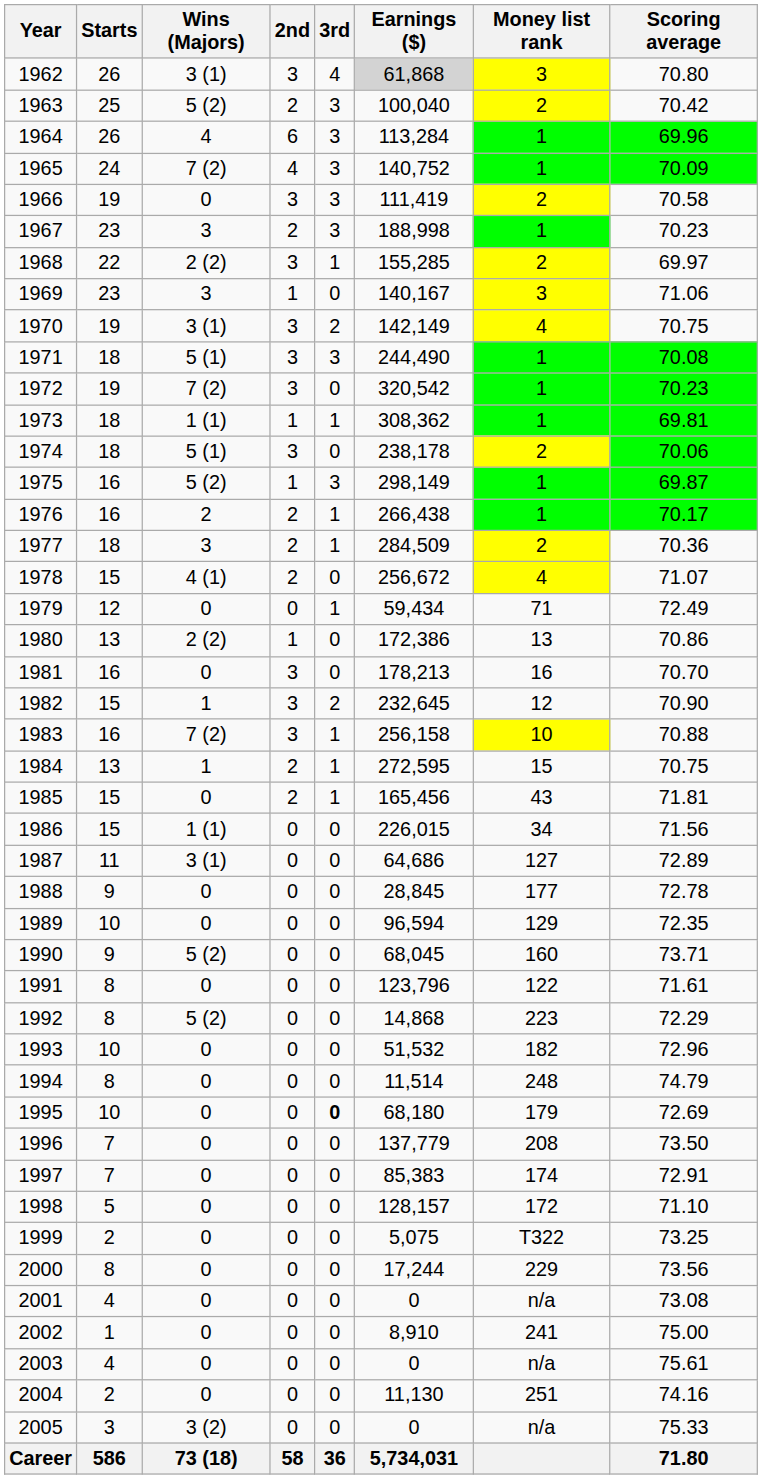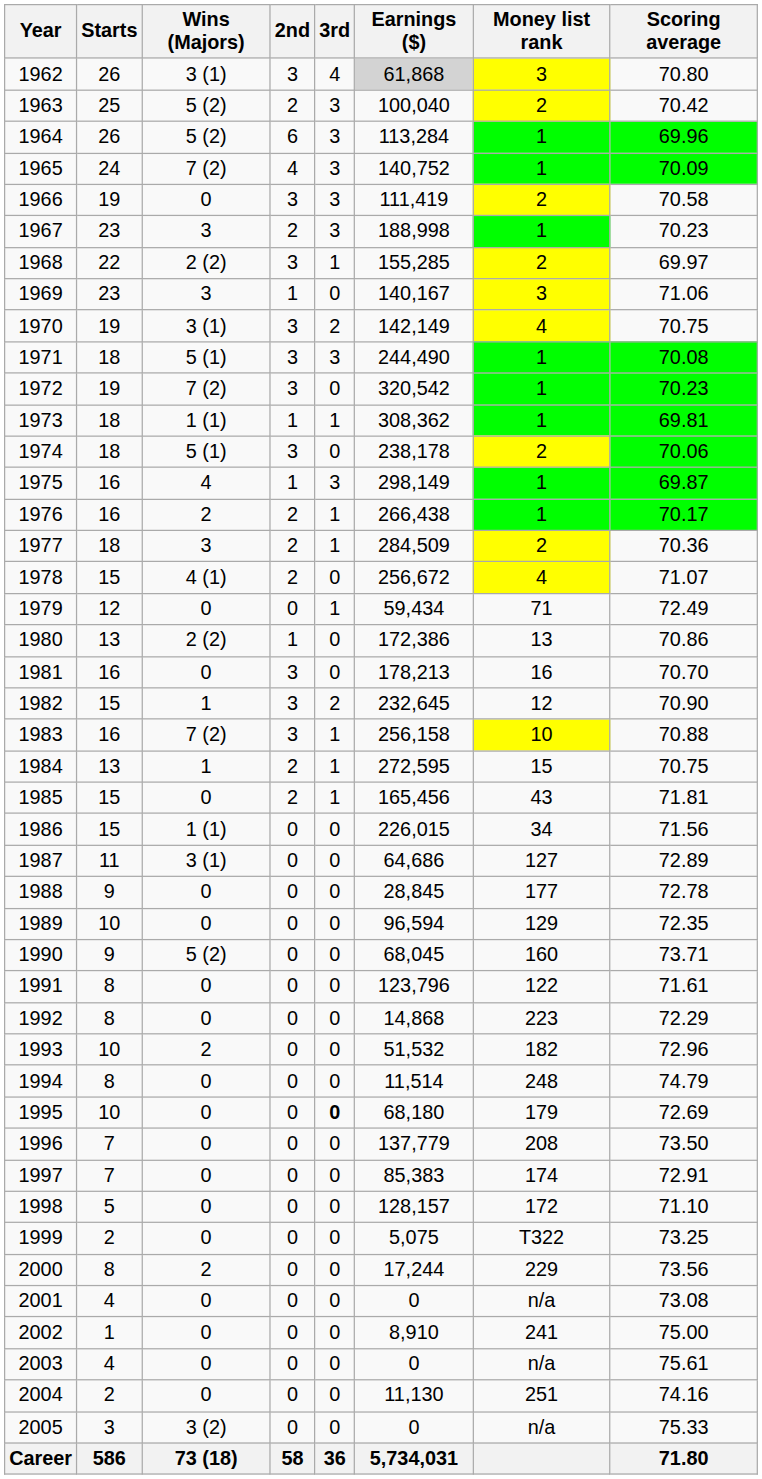1964 | Wins (Majors): 4 -> 5 (2)
1975 | Wins (Majors): 5 (2) -> 4
1992 | Wins (Majors): 5 (2) -> 0
1993 | Wins (Majors): 0 -> 2
2000 | Wins (Majors): 0 -> 2
